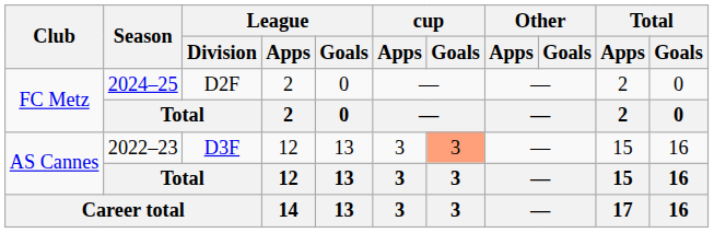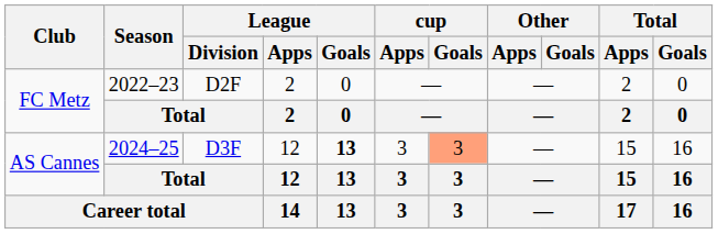FC Metz / D2F | Season: 2024–25 -> 2022–23
AS Cannes / D3F | Season: 2022–23 -> 2024–25
AS Cannes / D3F | League / Goals: normal -> bold
